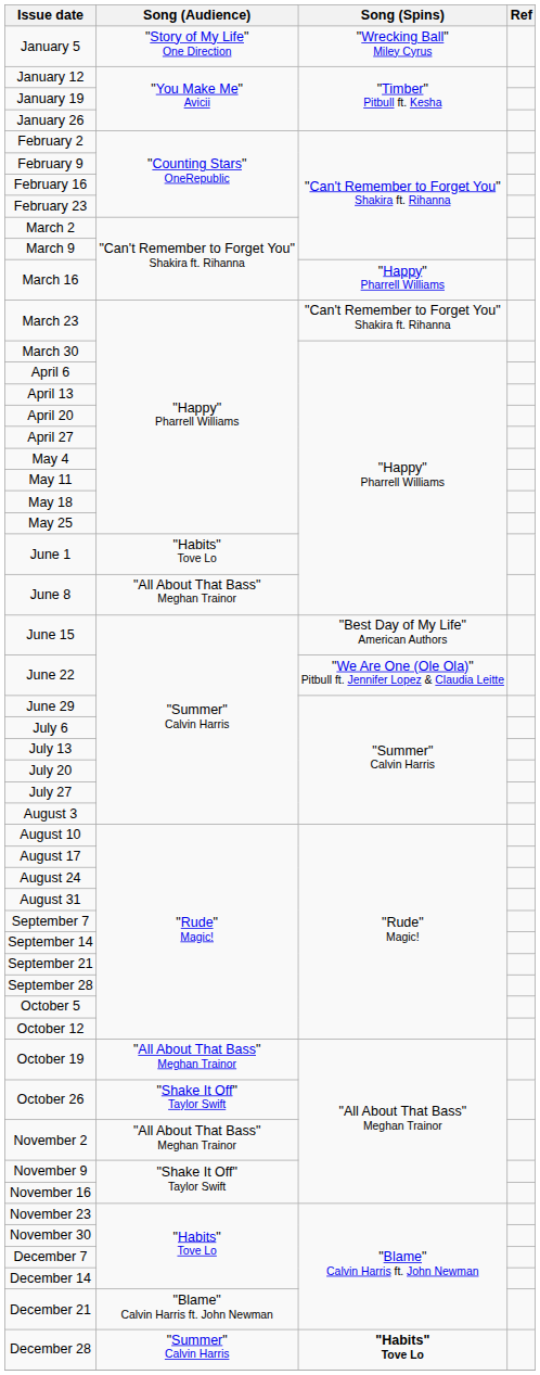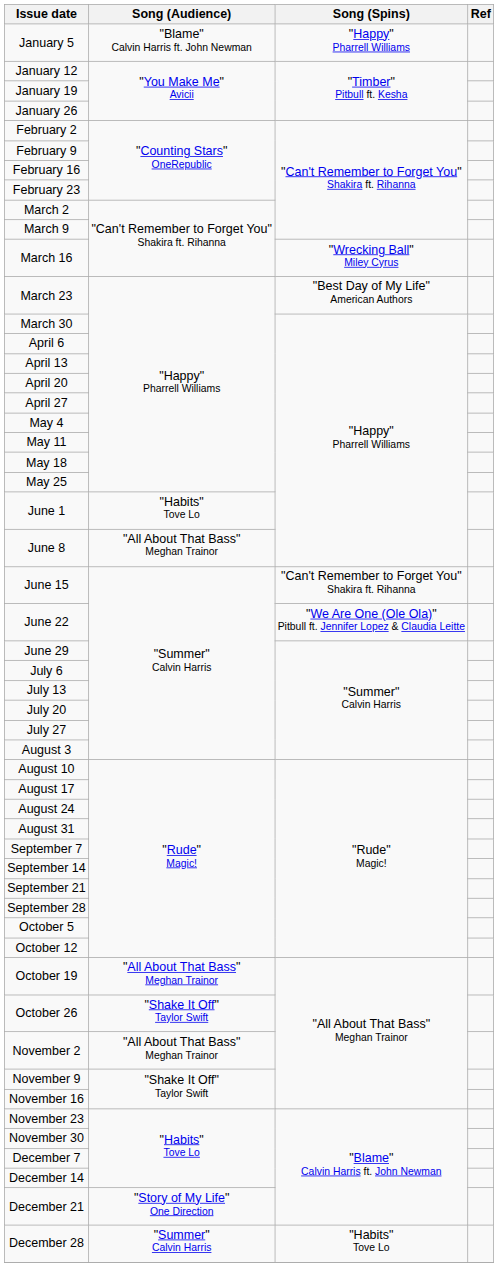January 5 | Song (Audience): "Story of My Life" One Direction -> "Blame" Calvin Harris ft. John Newman
January 5 | Song (Spins): "Wrecking Ball" Miley Cyrus -> "Happy" Pharrell Williams
March 16 | Song (Spins): "Happy" Pharrell Williams -> "Wrecking Ball" Miley Cyrus
March 23 | Song (Spins): "Can't Remember to Forget You" Shakira ft. Rihanna -> "Best Day of My Life" American Authors
June 15 | Song (Spins): "Best Day of My Life" American Authors -> "Can't Remember to Forget You" Shakira ft. Rihanna
December 21 | Song (Audience): "Blame" Calvin Harris ft. John Newman -> "Story of My Life" One Direction
December 28 | Song (Spins): bold -> normal
